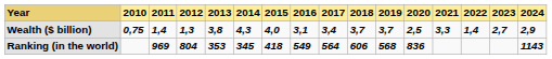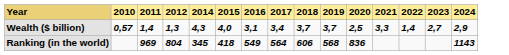- column: 2013 | 3,8 | 353
Wealth ($ billion) | 2010: 0,75 -> 0,57
